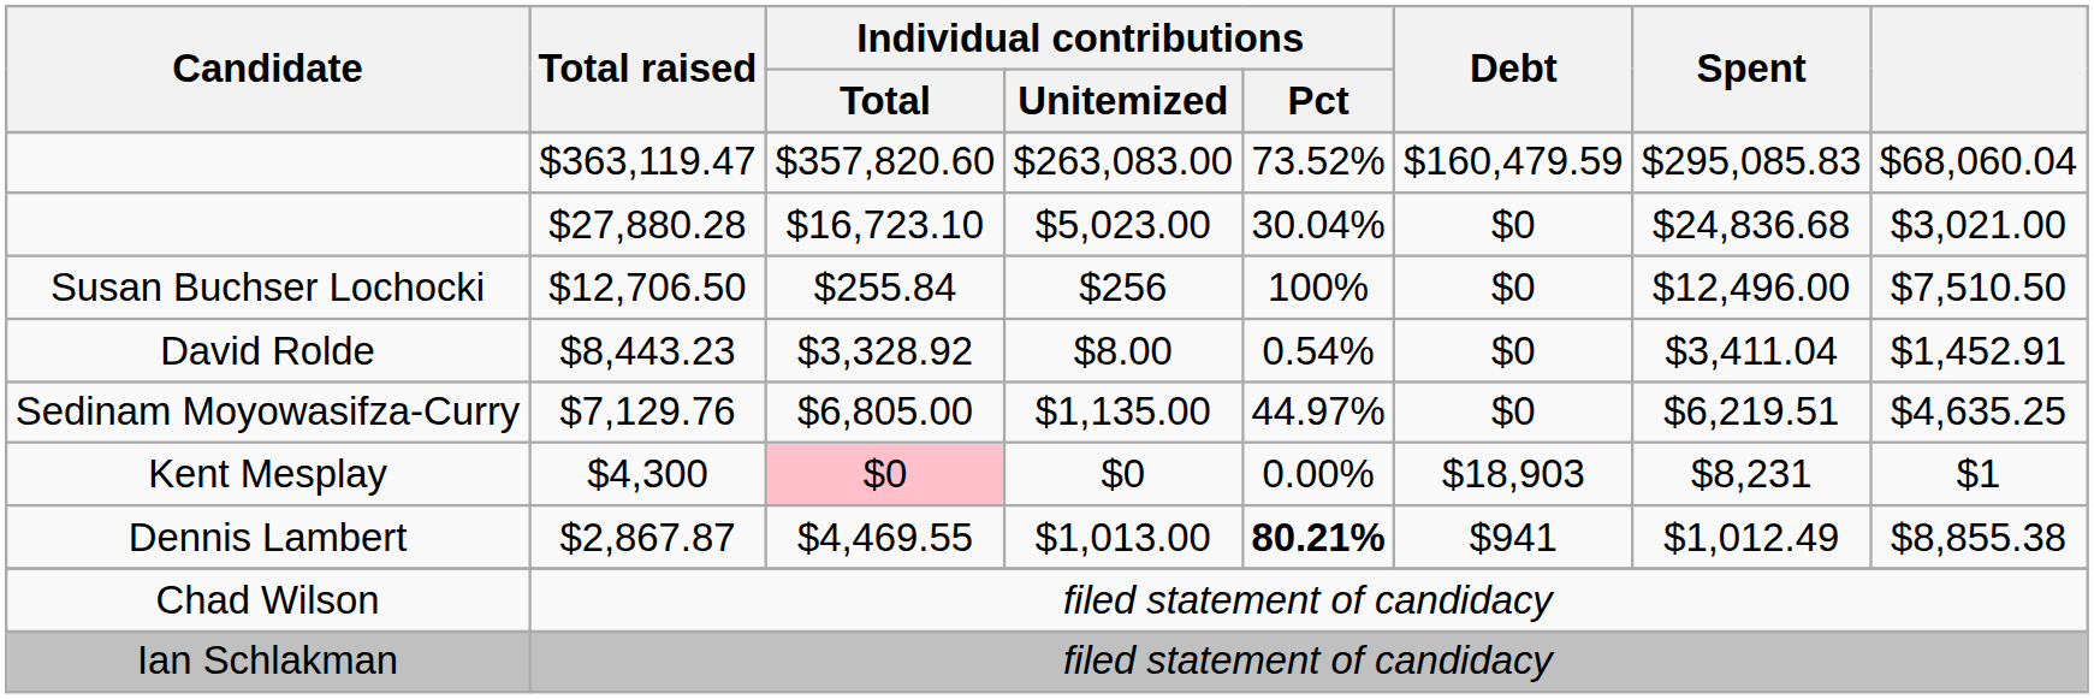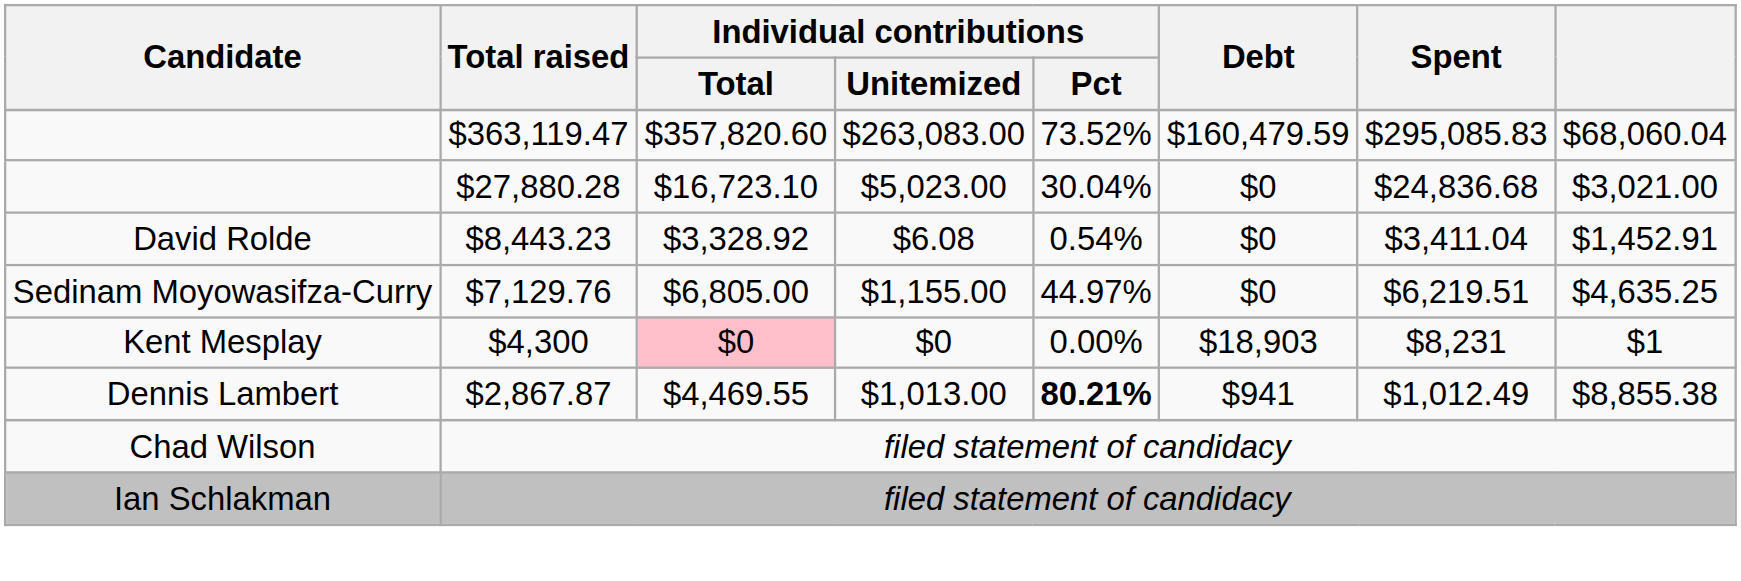- row: Susan Buchser Lochocki | $12,706.50 | $255.84 | $256 | 100% | $0 | $12,496.00 | $7,510.50
David Rolde | Individual contributions / Unitemized: $8.00 -> $6.08
Sedinam Moyowasifza-Curry | Individual contributions / Unitemized: $1,135.00 -> $1,155.00
